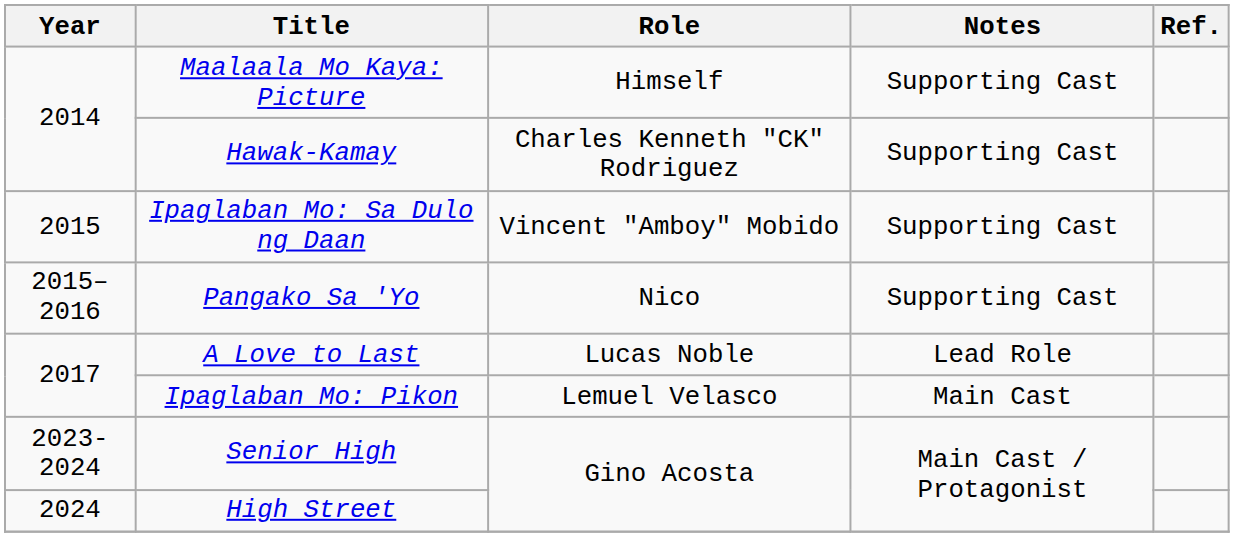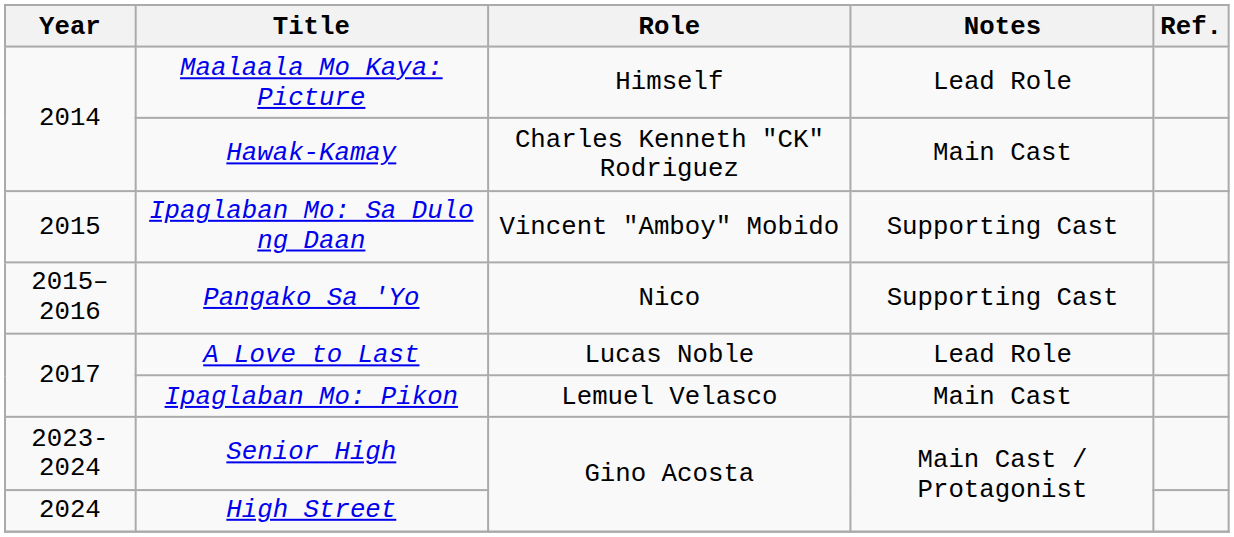Maalaala Mo Kaya: Picture | Notes: Supporting Cast -> Lead Role
Hawak-Kamay | Notes: Supporting Cast -> Main Cast
